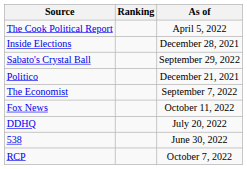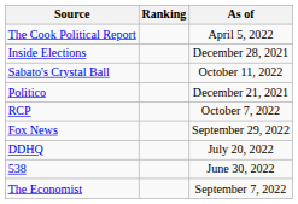Sabato's Crystal Ball | As of: September 29, 2022 -> October 11, 2022
rows swapped: RCP <-> The Economist
Fox News | As of: October 11, 2022 -> September 29, 2022
